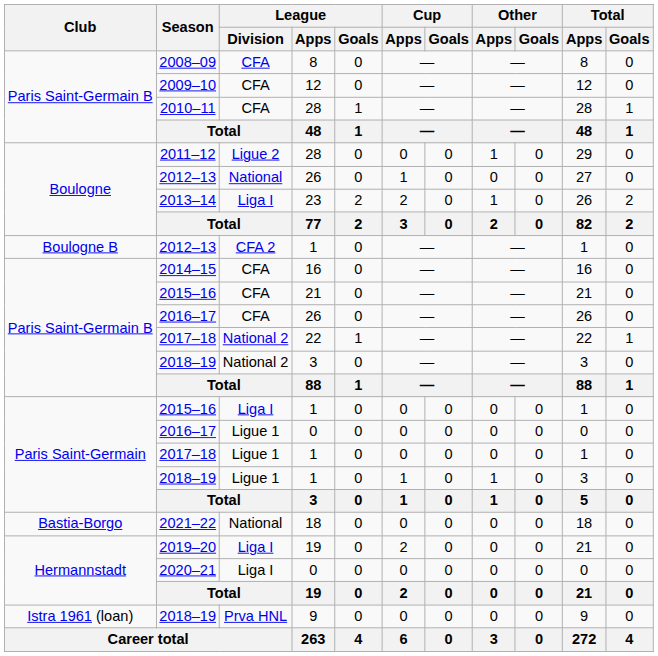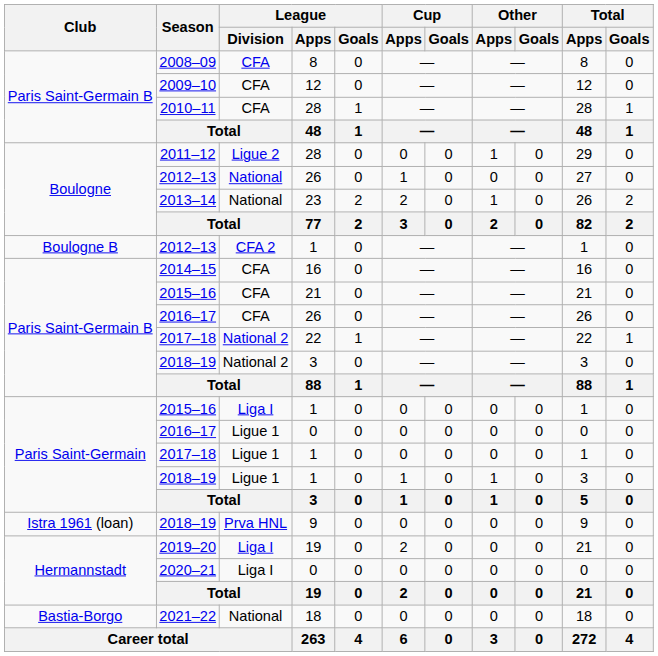2013–14 | League / Division: Liga I -> National
rows swapped: 2018–19 / 9 <-> 2021–22
